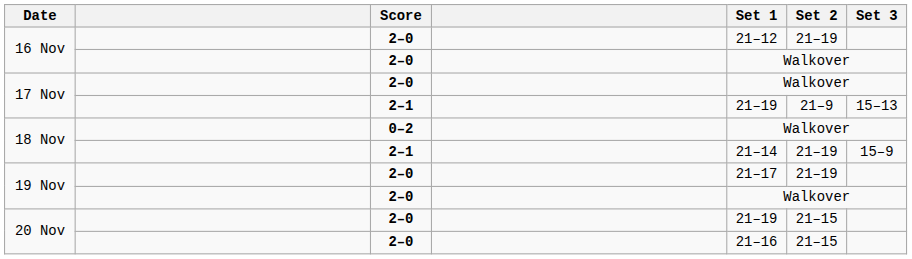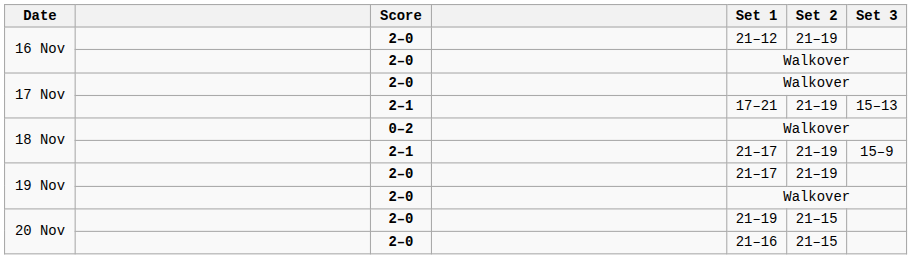17 Nov / 2–1 | Set 1: 21–19 -> 17–21
17 Nov / 2–1 | Set 2: 21–9 -> 21–19
18 Nov / 2–1 | Set 1: 21–14 -> 21–17
